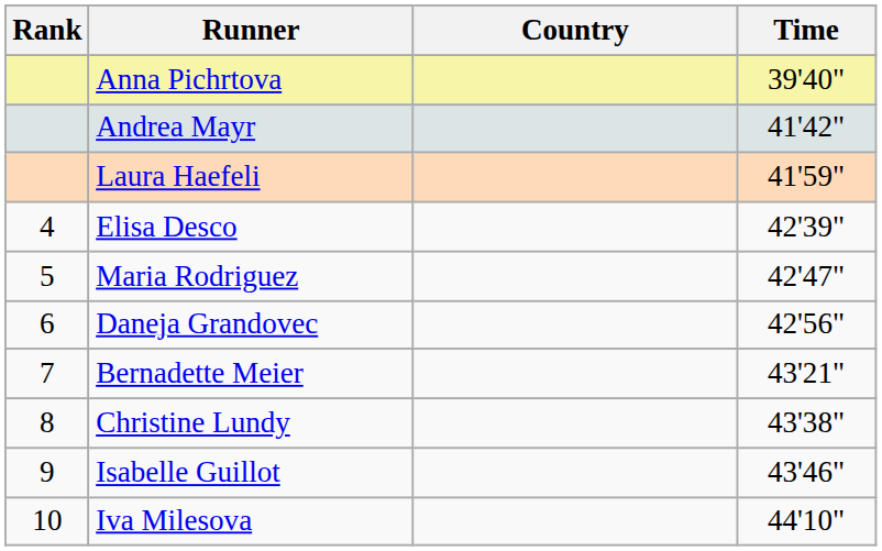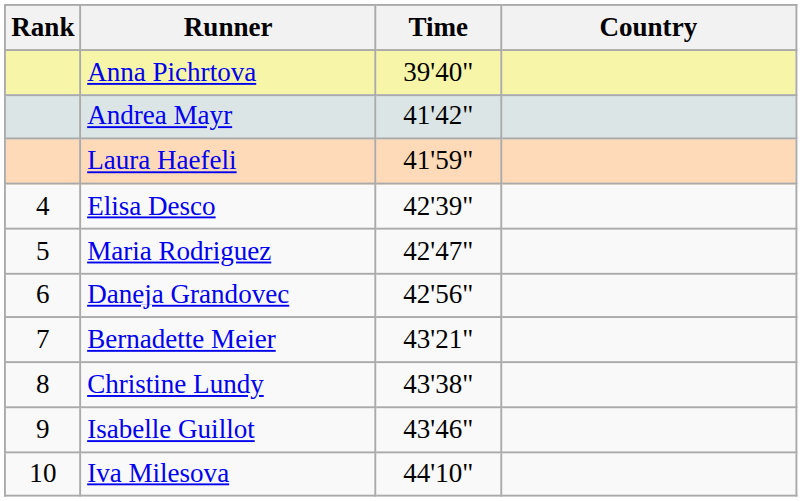columns swapped: Country <-> Time
